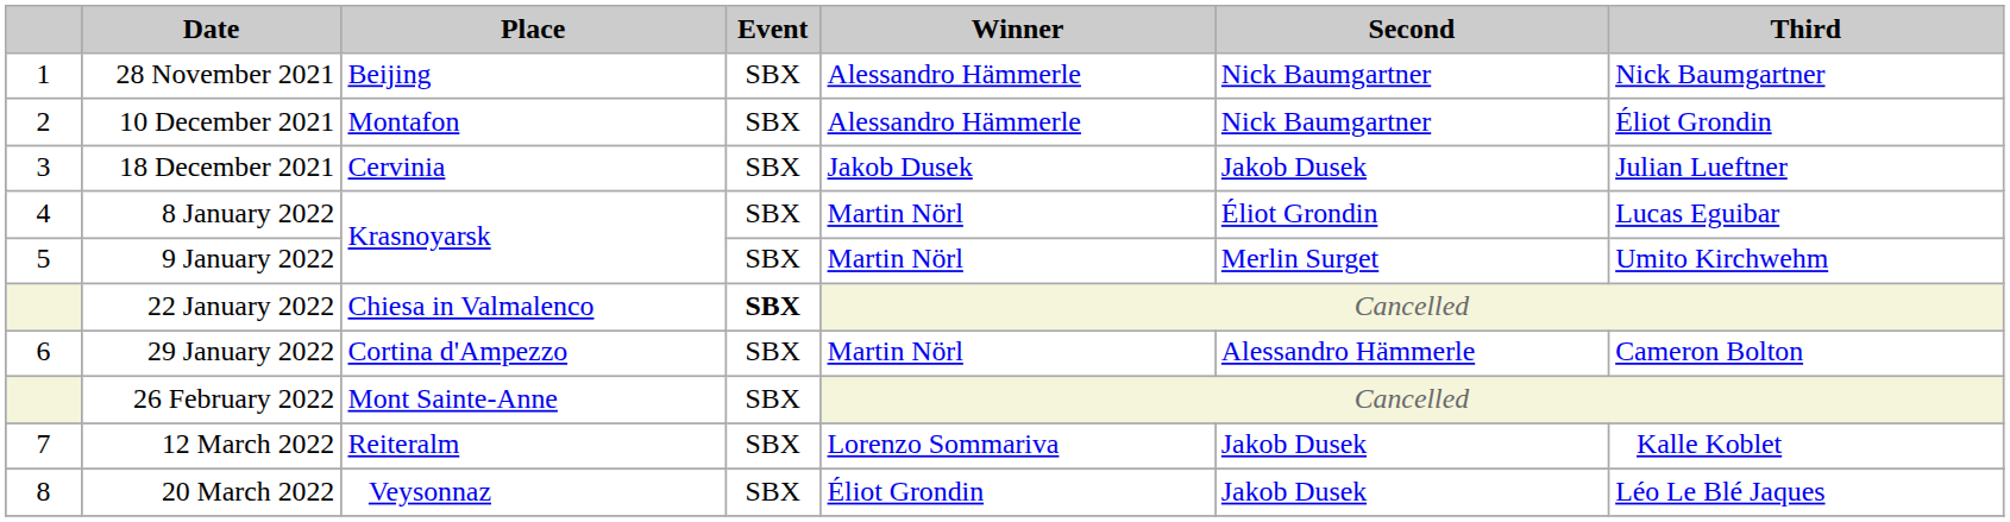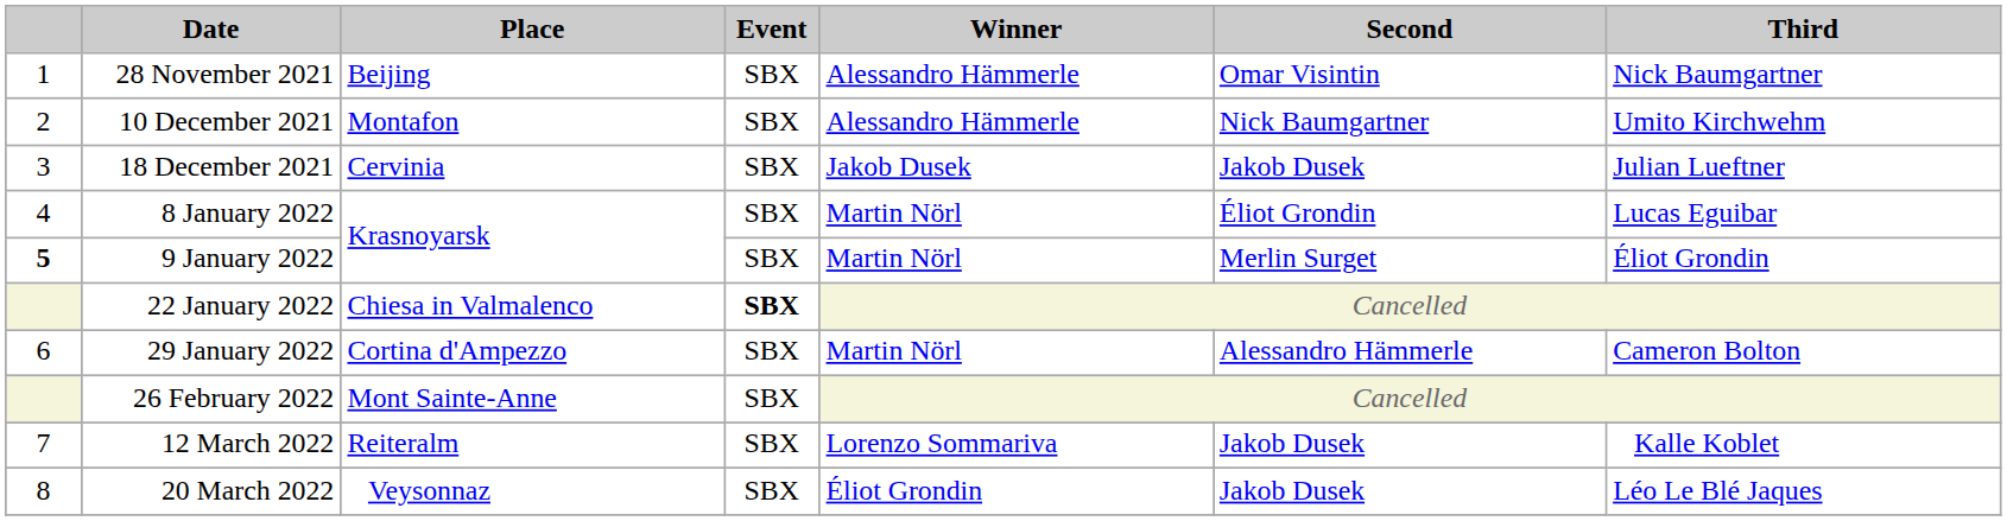28 November 2021 | Second: Nick Baumgartner -> Omar Visintin
10 December 2021 | Third: Éliot Grondin -> Umito Kirchwehm
9 January 2022 | column 1: normal -> bold
9 January 2022 | Third: Umito Kirchwehm -> Éliot Grondin
